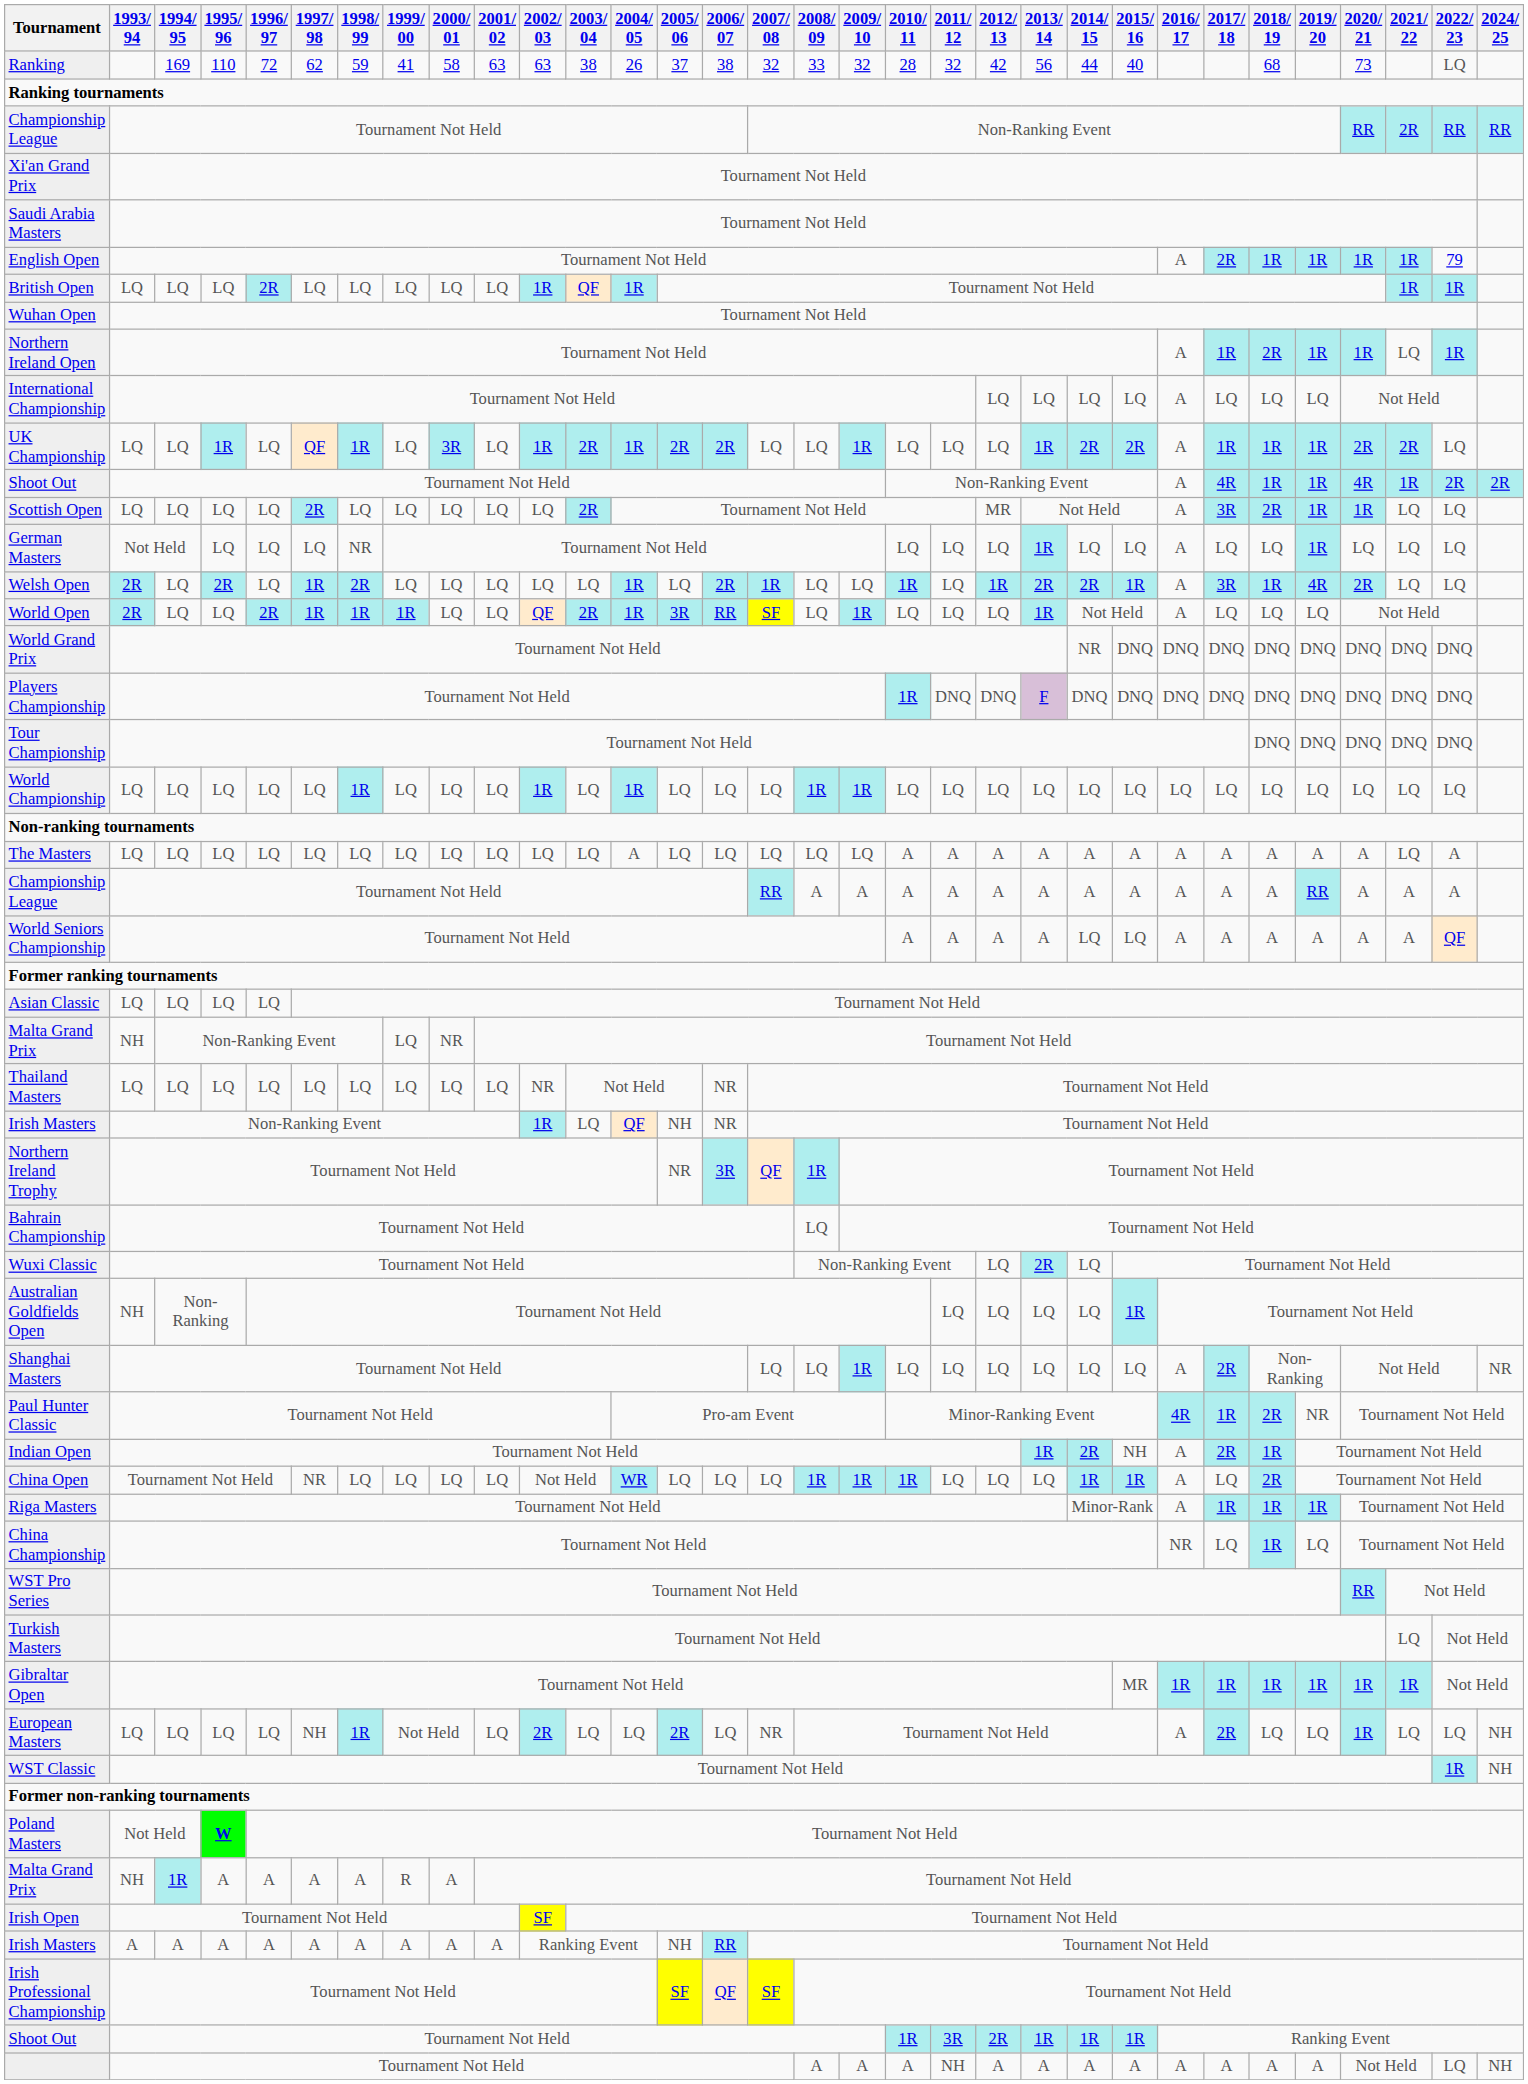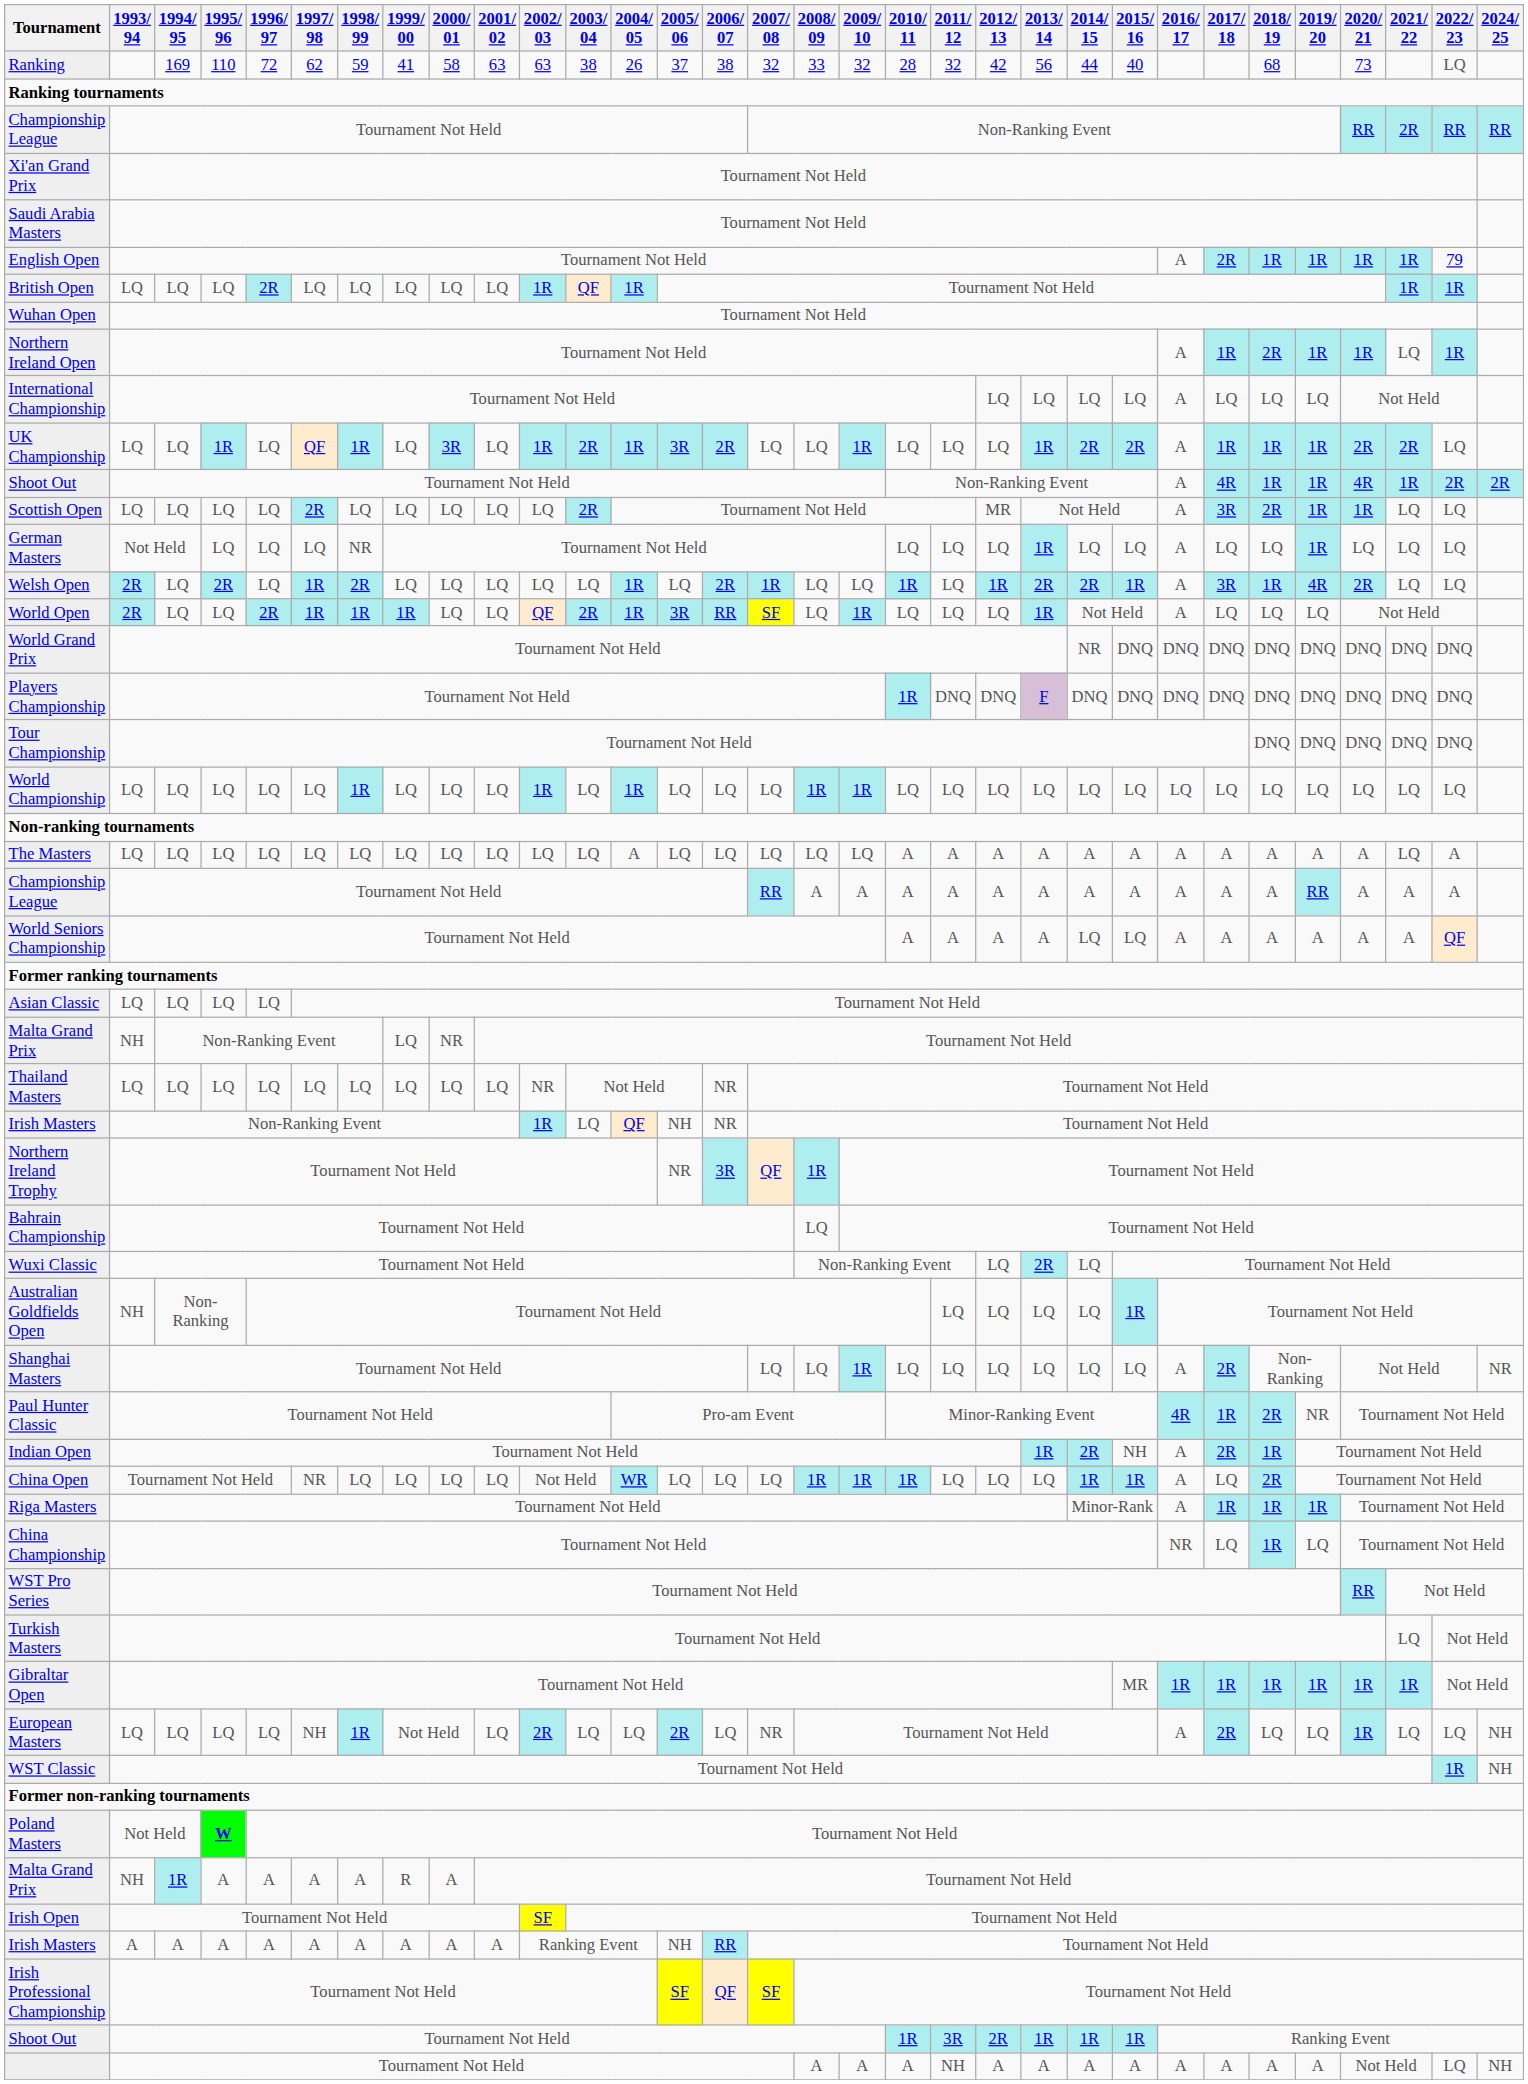UK Championship | 2005/ 06: 2R -> 3R
